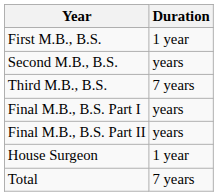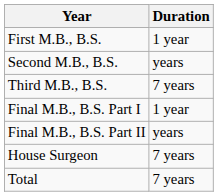Final M.B., B.S. Part I | Duration: years -> 1 year
House Surgeon | Duration: 1 year -> 7 years
